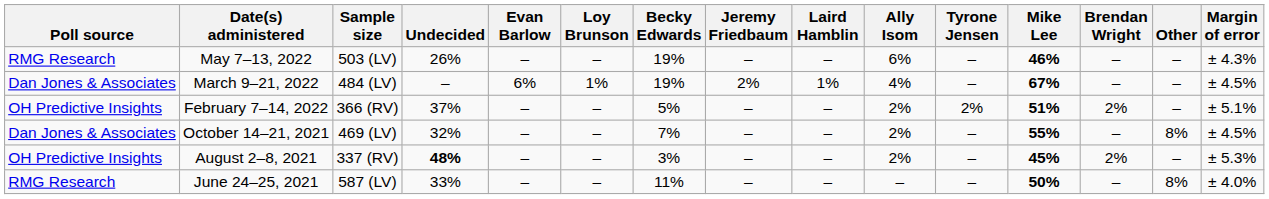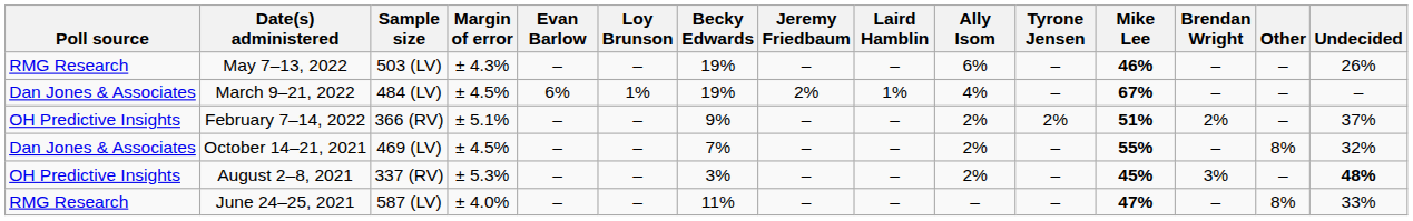columns swapped: Margin of error <-> Undecided
February 7–14, 2022 | Becky Edwards: 5% -> 9%
August 2–8, 2021 | Brendan Wright: 2% -> 3%
June 24–25, 2021 | Mike Lee: 50% -> 47%
